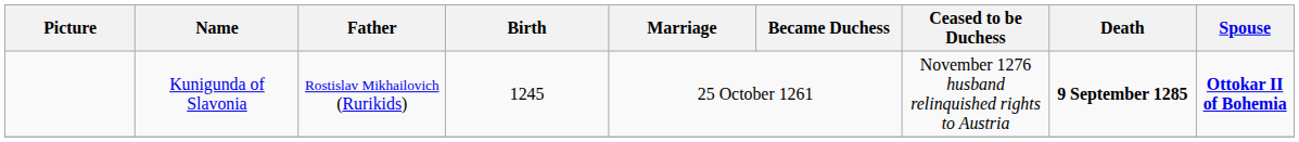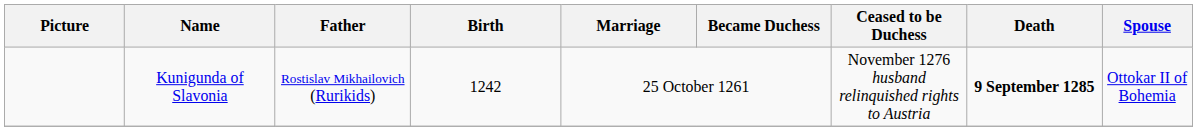Kunigunda of Slavonia | Birth: 1245 -> 1242
Kunigunda of Slavonia | Spouse: bold -> normal
